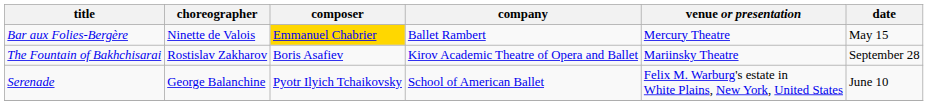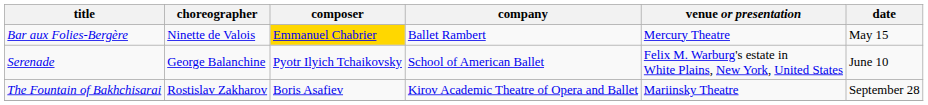rows swapped: Serenade <-> The Fountain of Bakhchisarai
